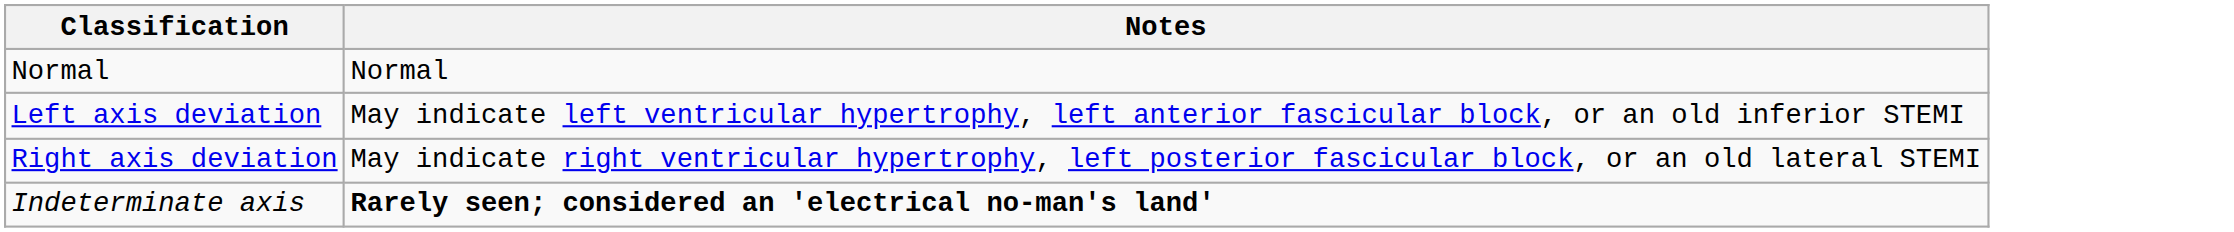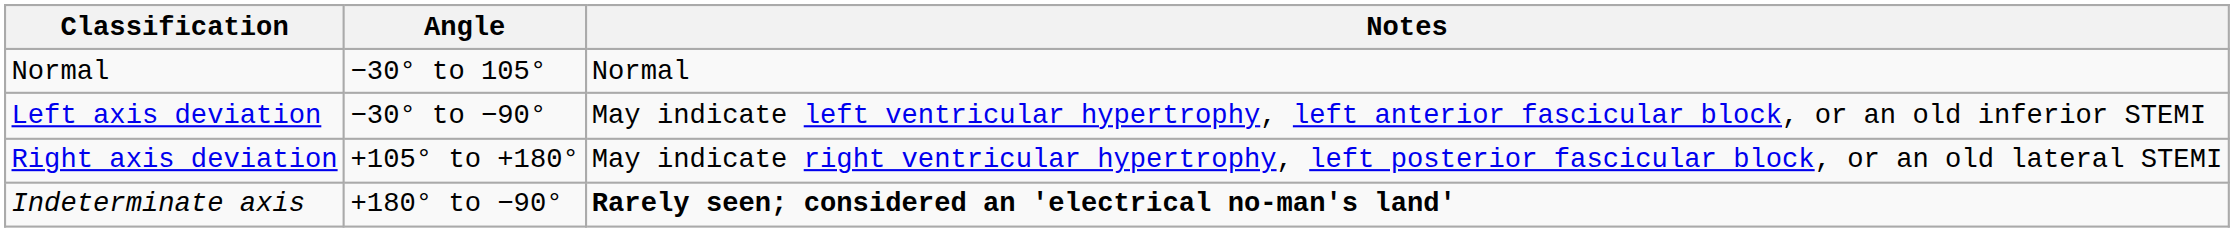+ column: Angle | −30° to 105° | −30° to −90° | +105° to +180° | +180° to −90°
